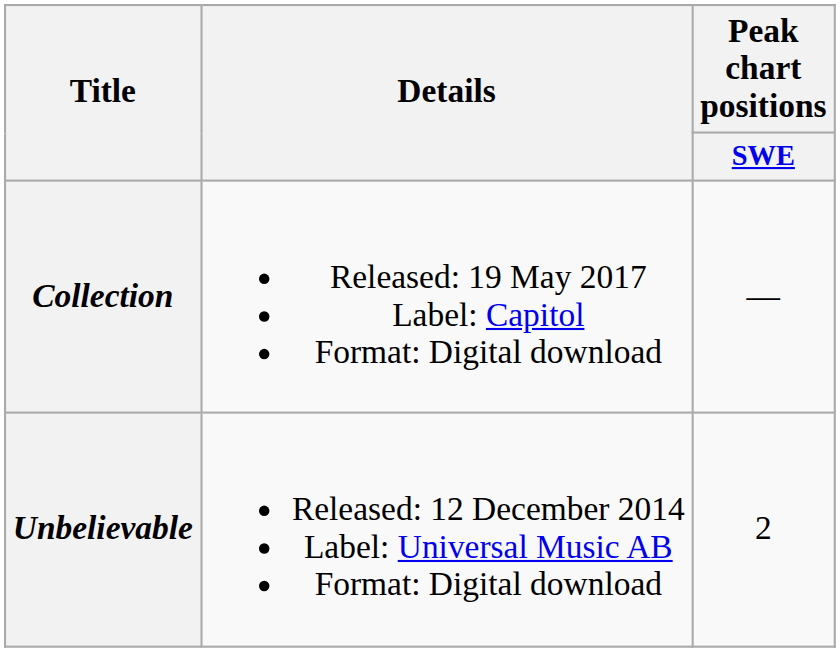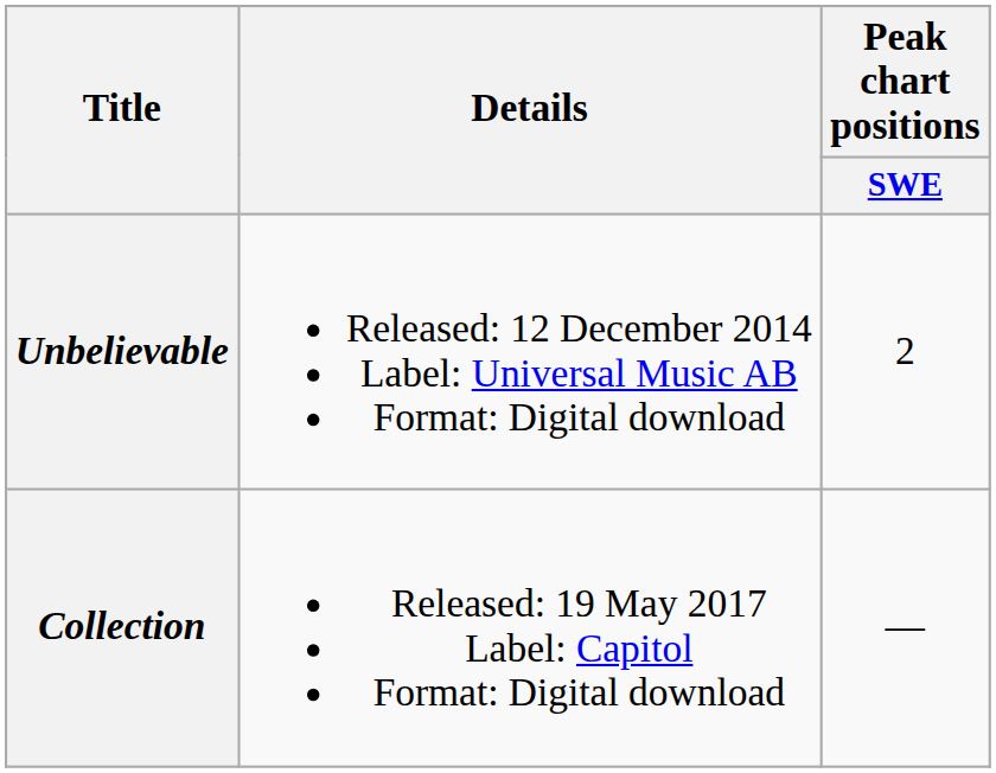rows swapped: Unbelievable <-> Collection
